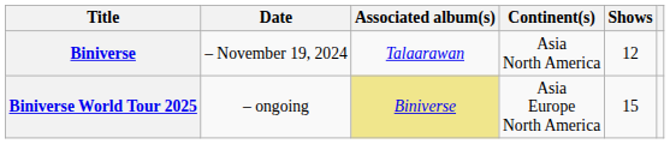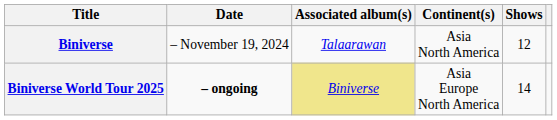Biniverse World Tour 2025 | Date: normal -> bold
Biniverse World Tour 2025 | Shows: 15 -> 14
